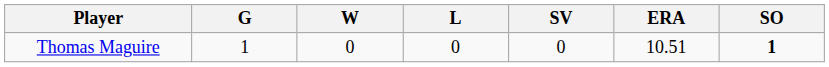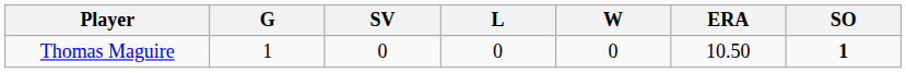columns swapped: W <-> SV
Thomas Maguire | ERA: 10.51 -> 10.50
